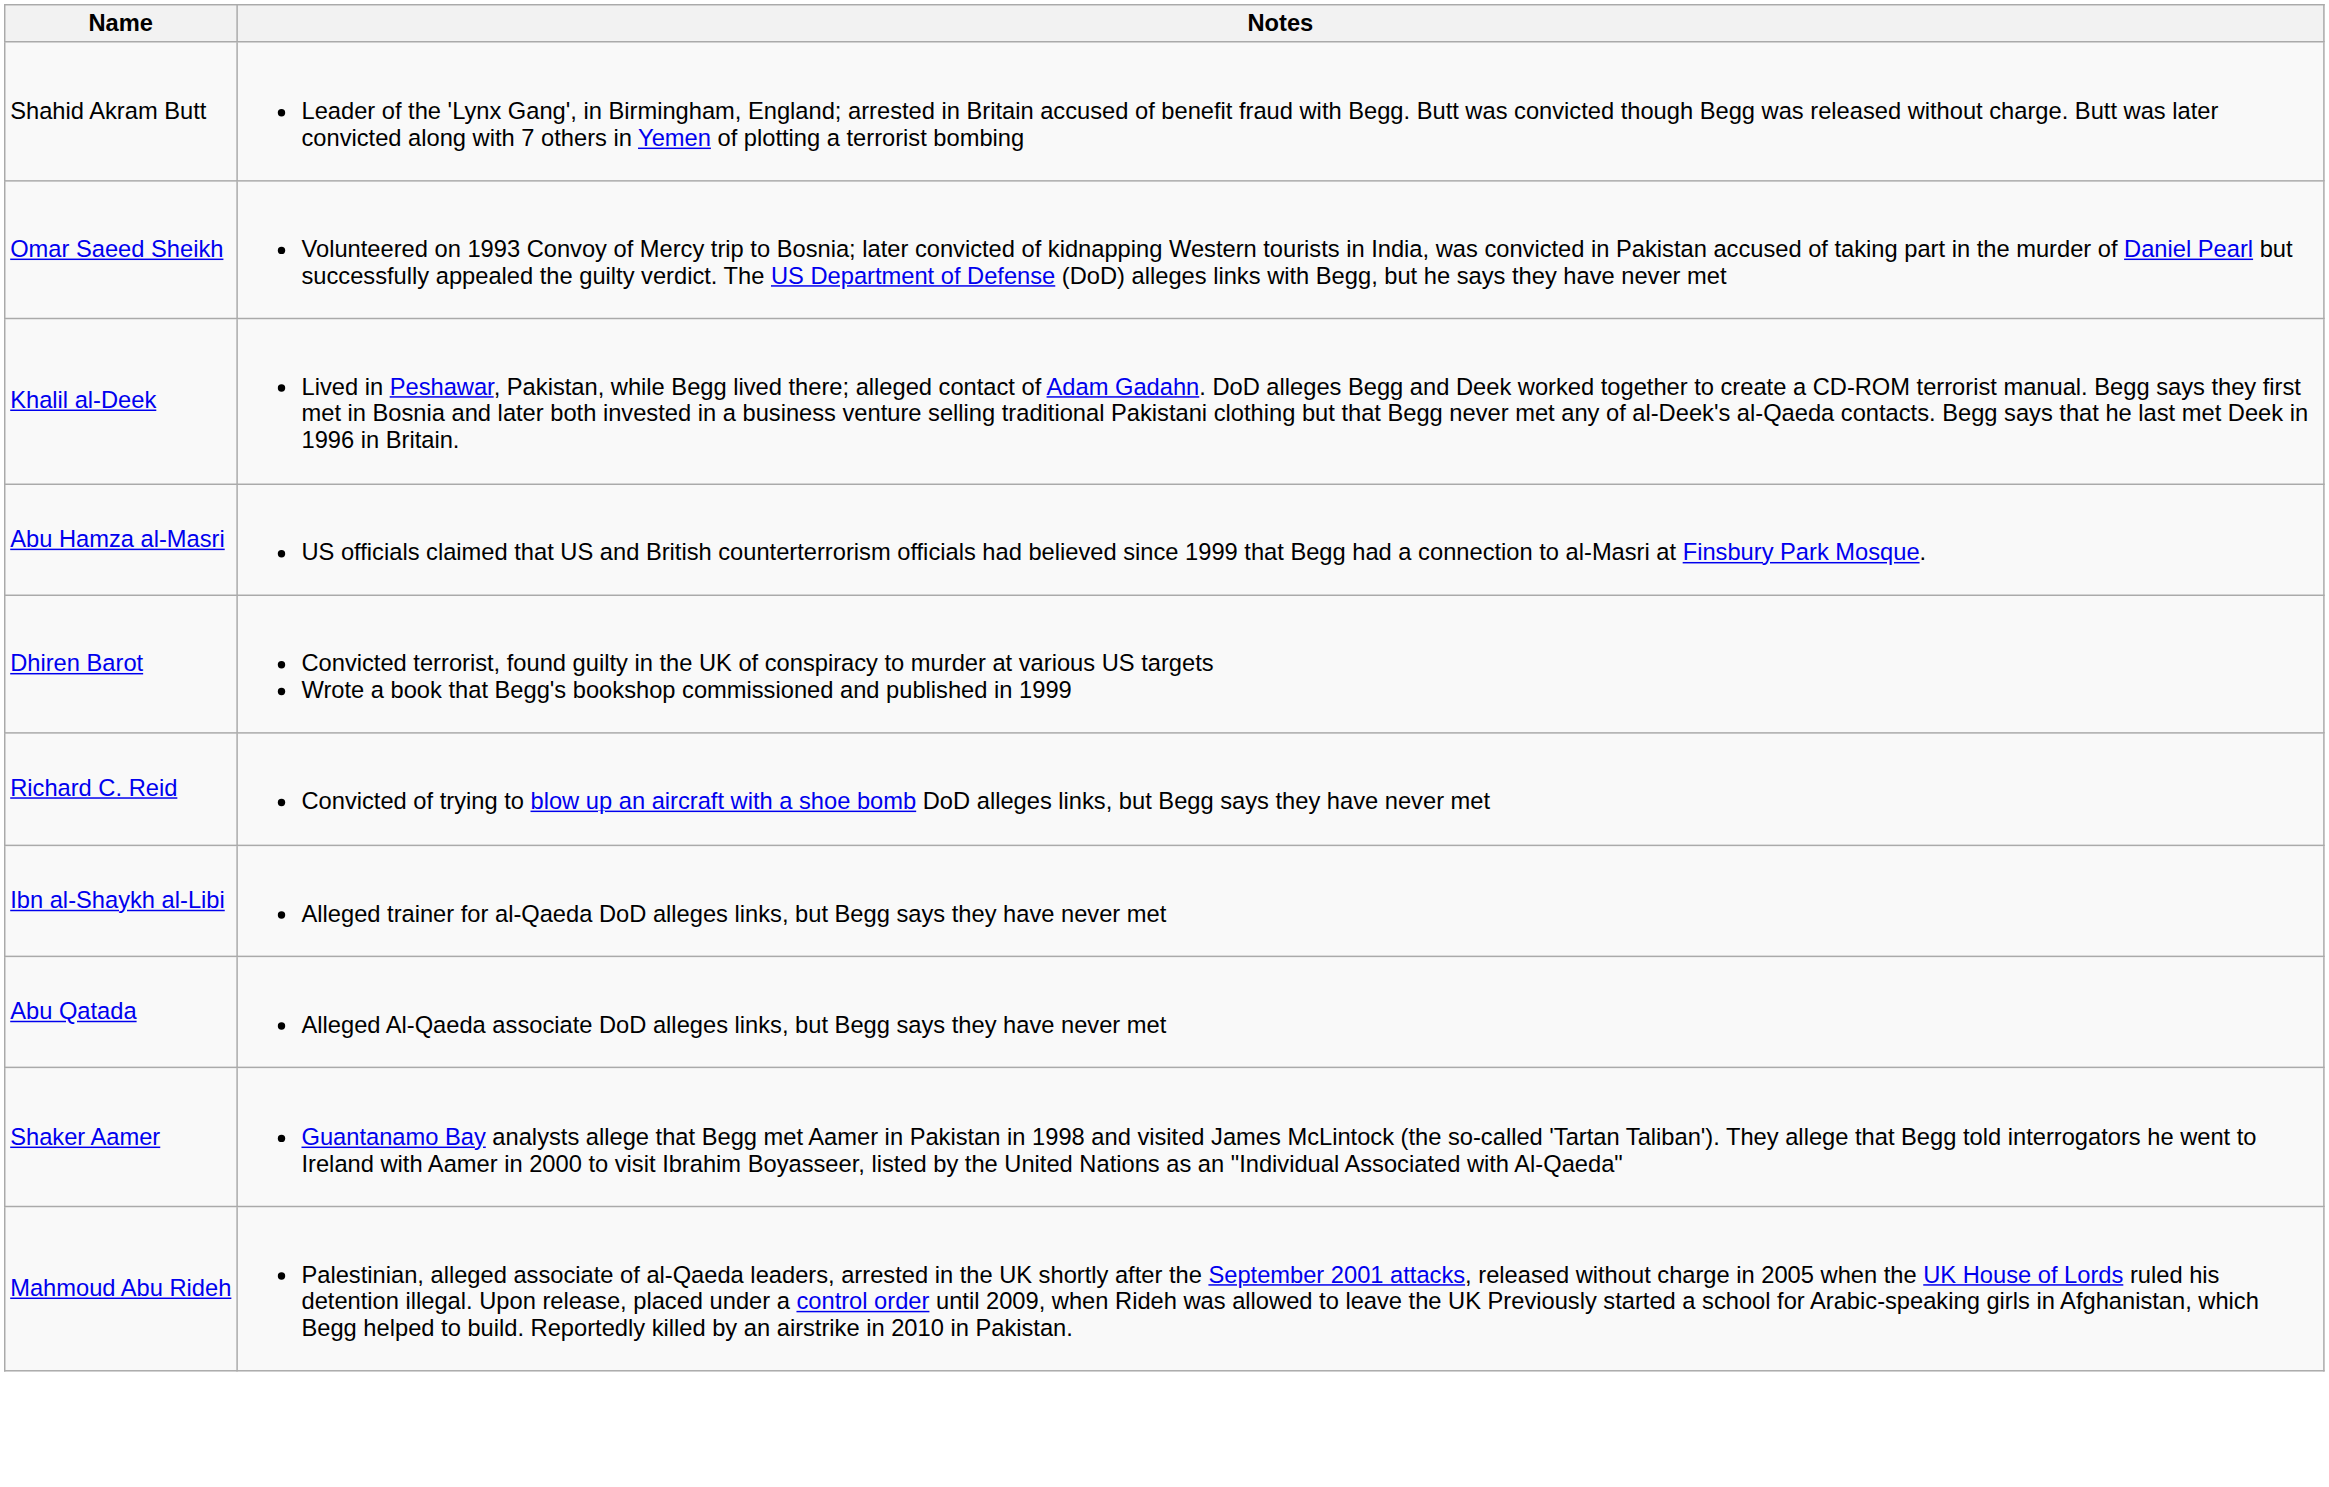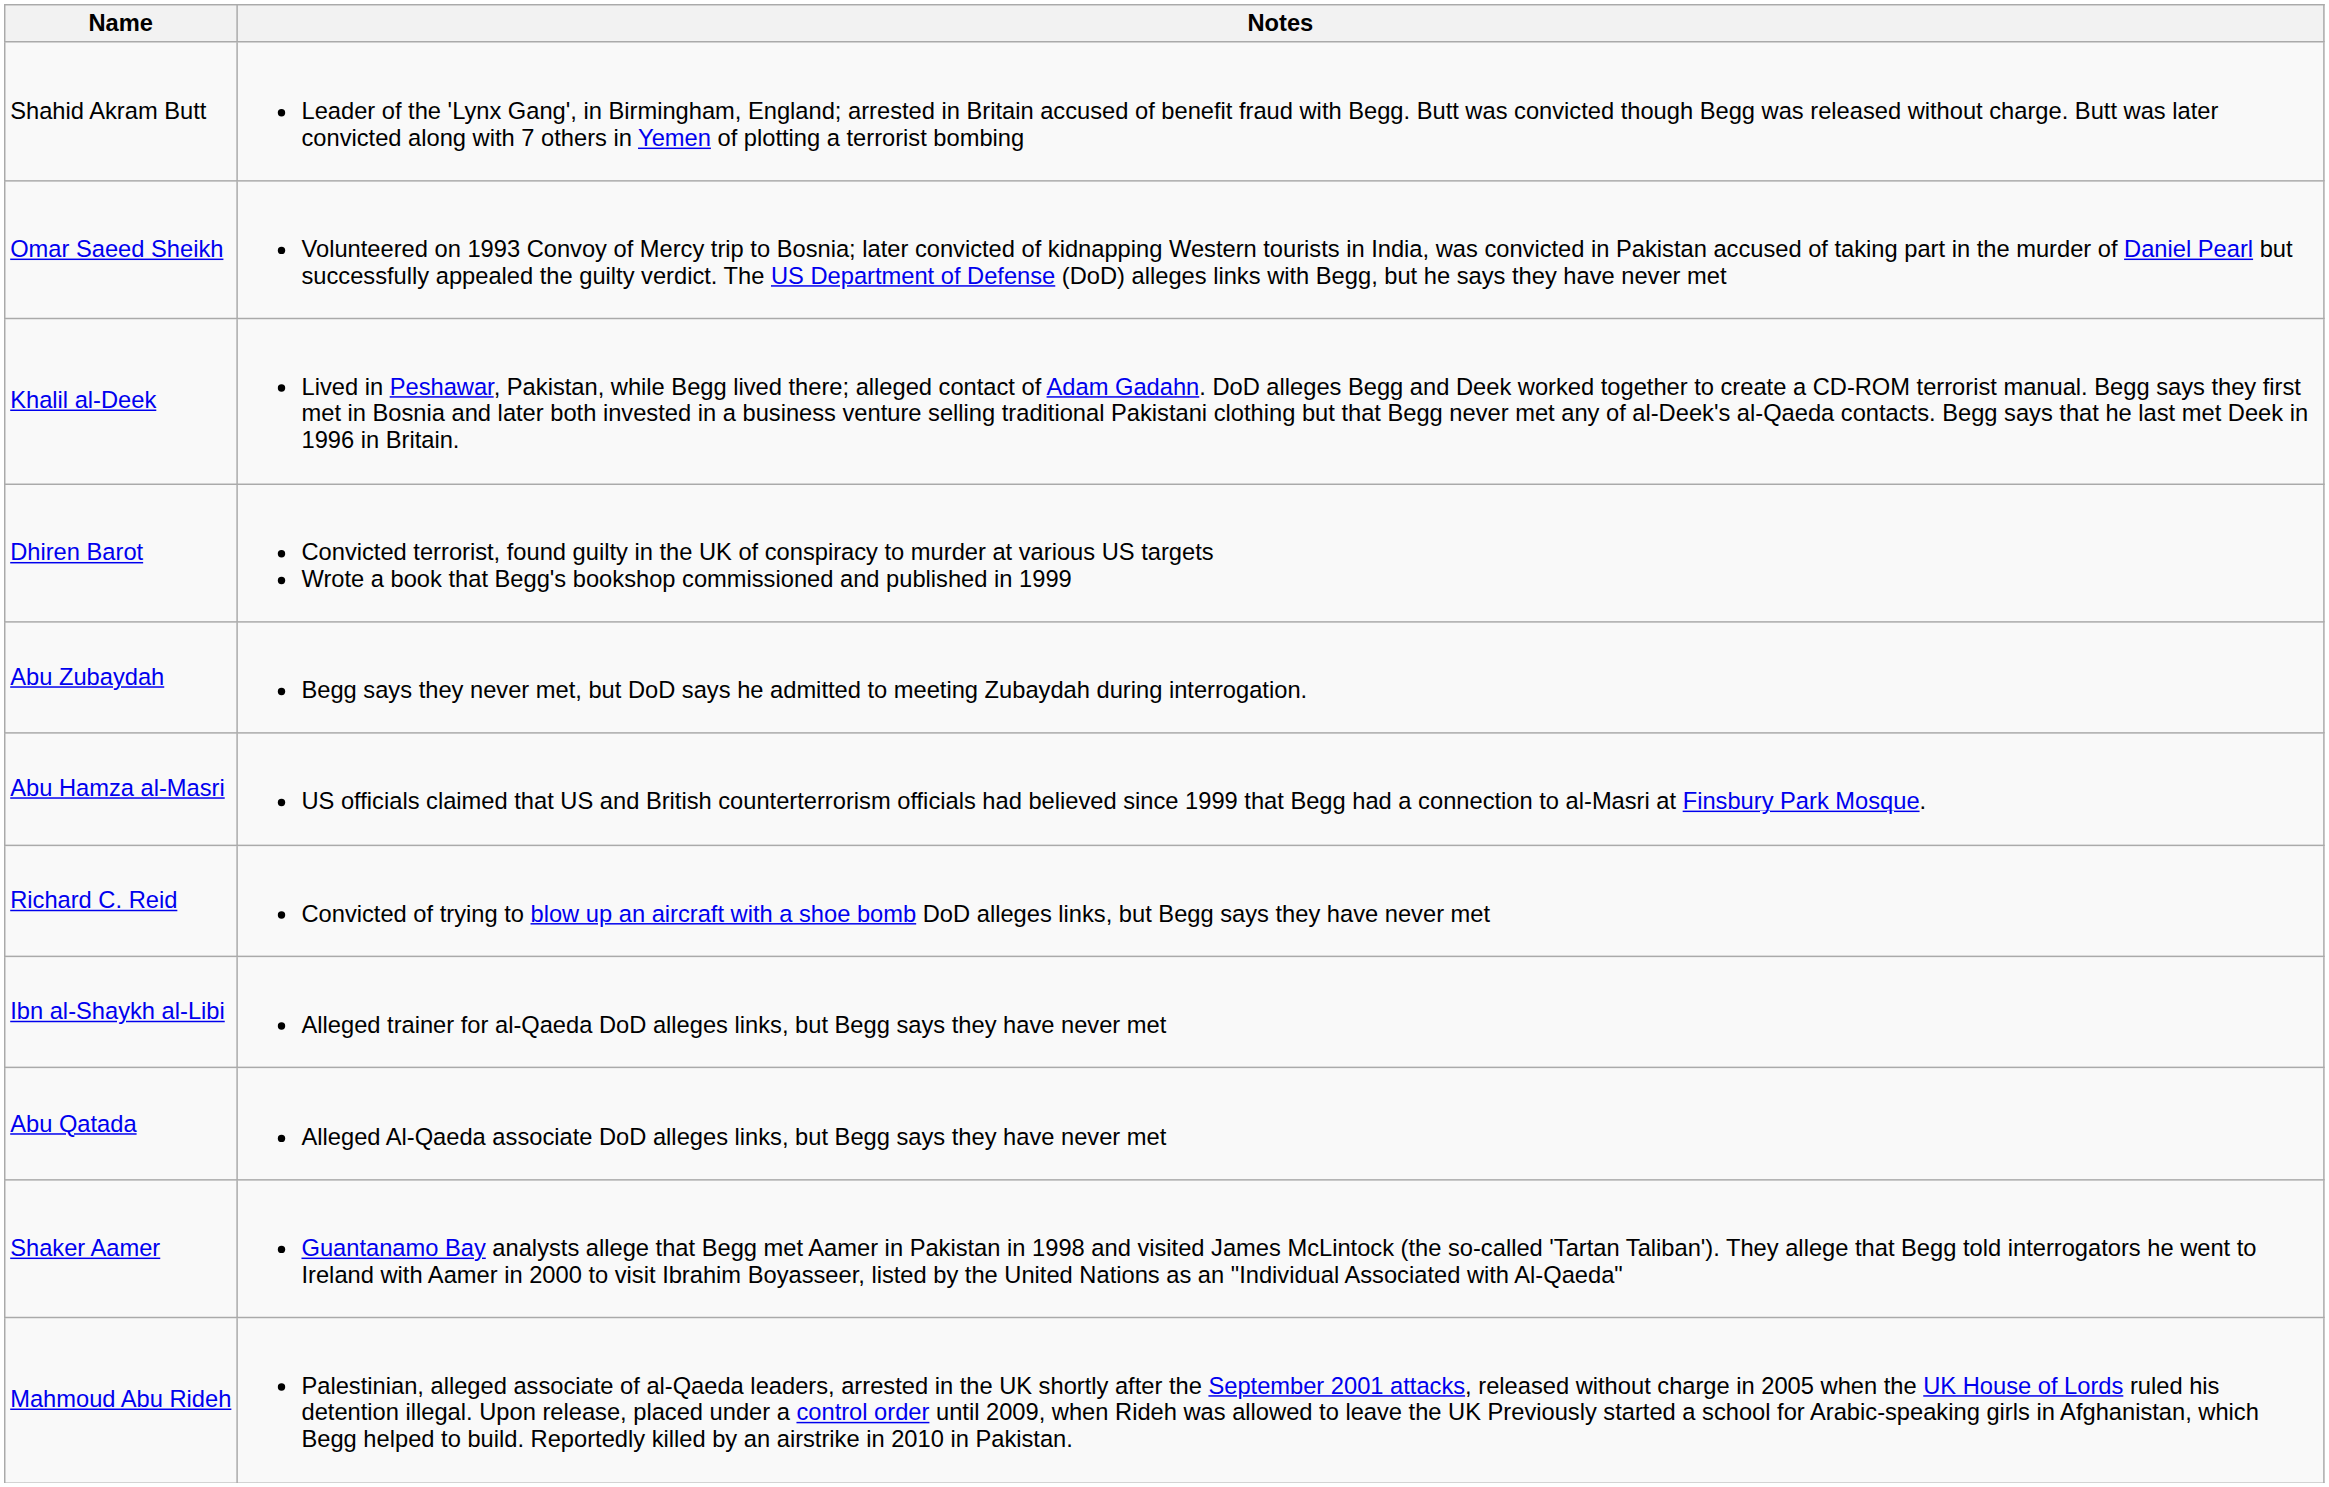rows swapped: Abu Hamza al-Masri <-> Dhiren Barot
+ row: Abu Zubaydah | Begg says they never met, but DoD says he admitted to meeting Zubaydah during interrogation.
